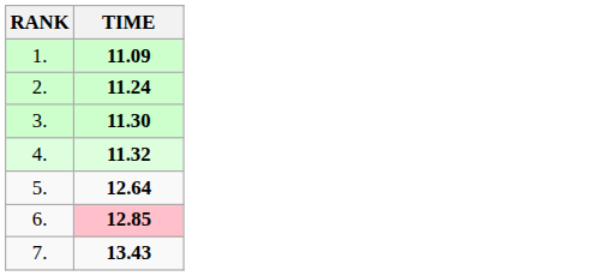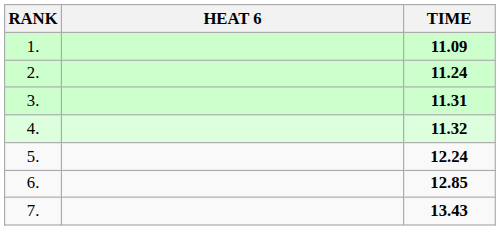+ column: HEAT 6
3. | TIME: 11.30 -> 11.31
5. | TIME: 12.64 -> 12.24
6. | TIME: pink background -> no background
